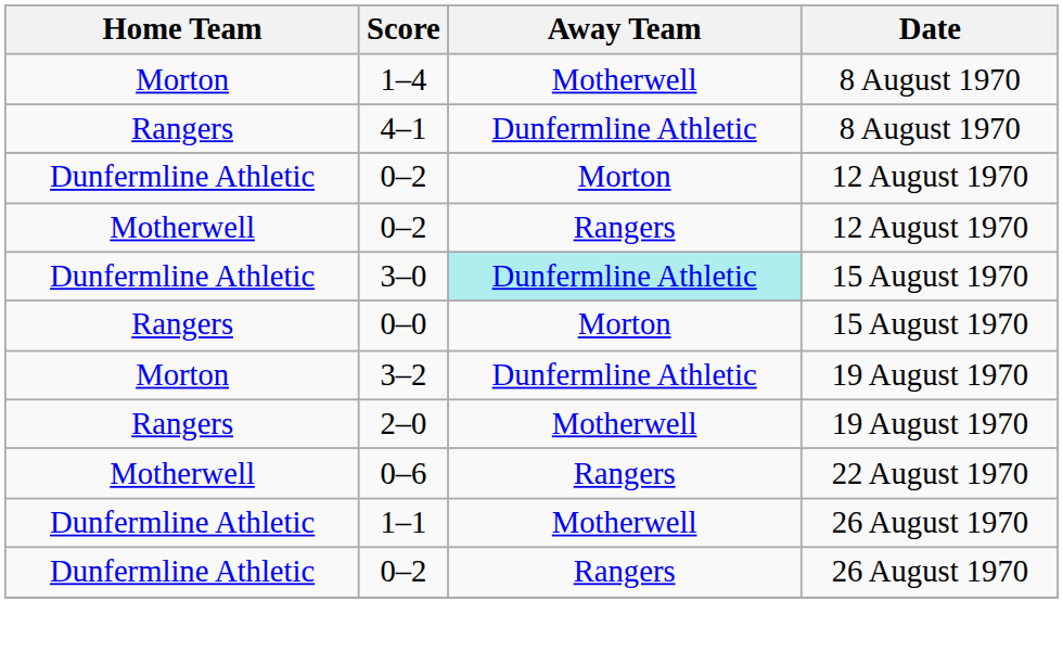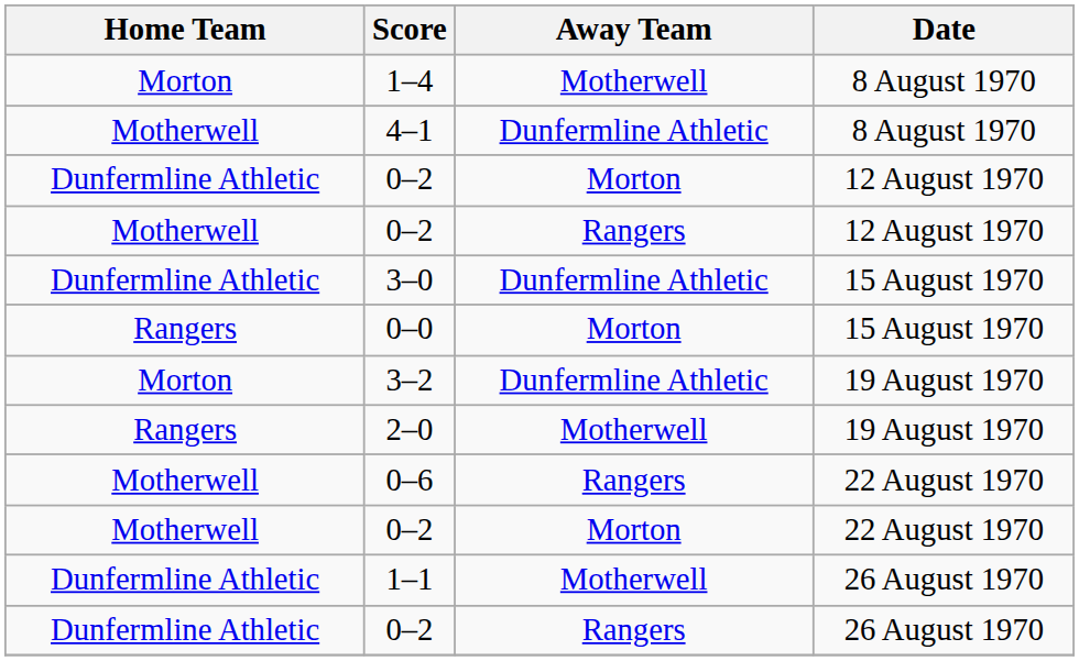4–1 | Home Team: Rangers -> Motherwell
3–0 | Away Team: paleturquoise background -> no background
+ row: Motherwell | 0–2 | Morton | 22 August 1970
